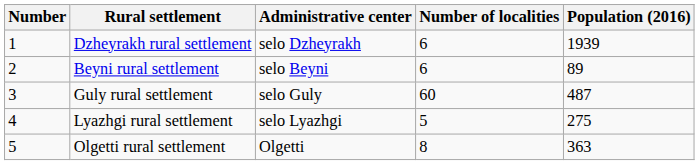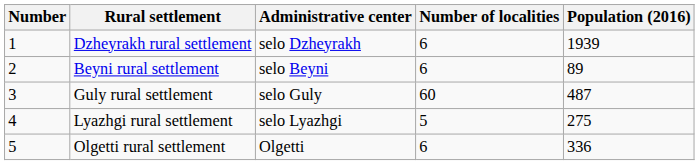Olgetti rural settlement | Number of localities: 8 -> 6
Olgetti rural settlement | Population (2016): 363 -> 336
